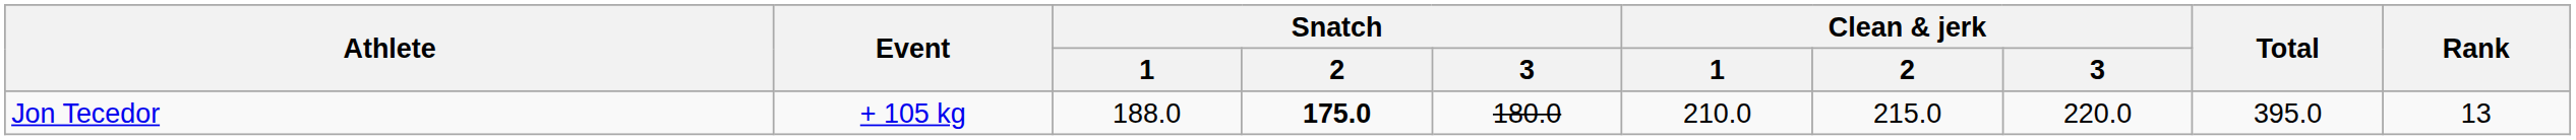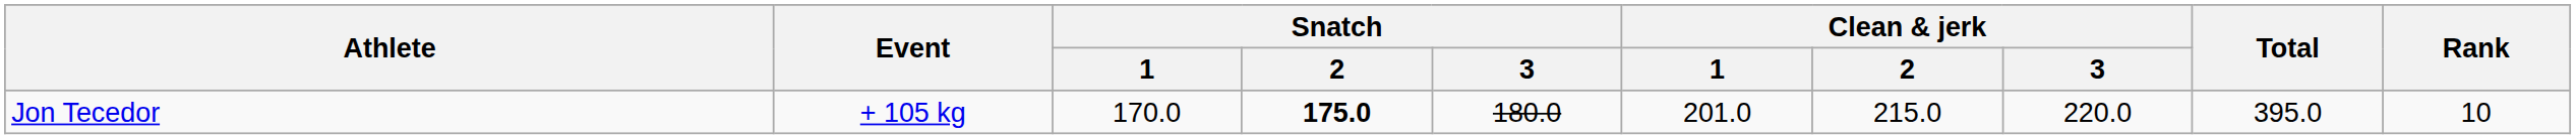Jon Tecedor | Snatch / 1: 188.0 -> 170.0
Jon Tecedor | Clean & jerk / 1: 210.0 -> 201.0
Jon Tecedor | Rank: 13 -> 10
